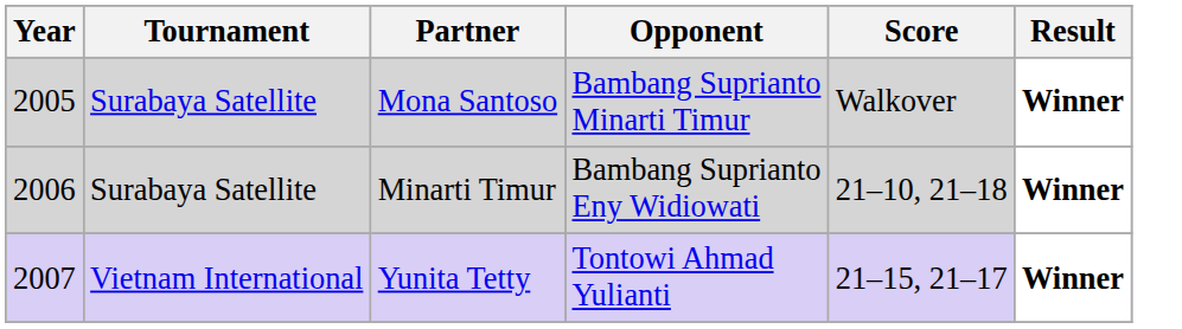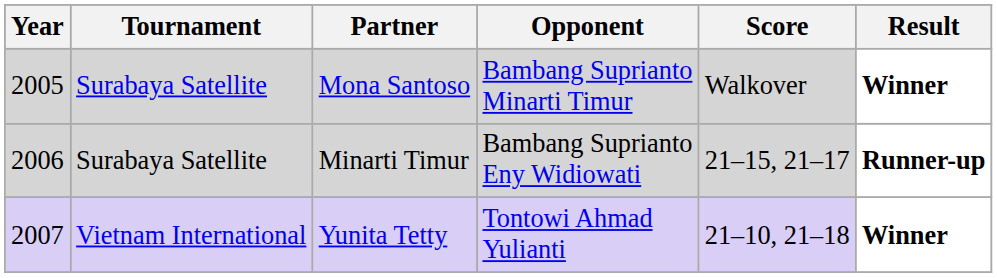Minarti Timur | Score: 21–10, 21–18 -> 21–15, 21–17
Minarti Timur | Result: Winner -> Runner-up
Yunita Tetty | Score: 21–15, 21–17 -> 21–10, 21–18
